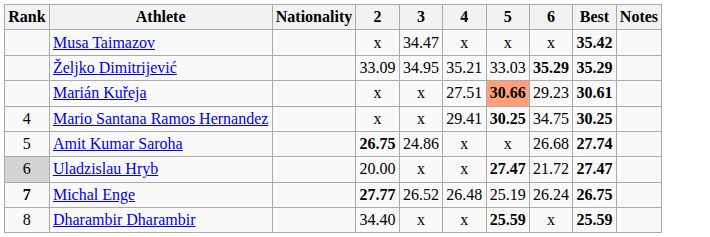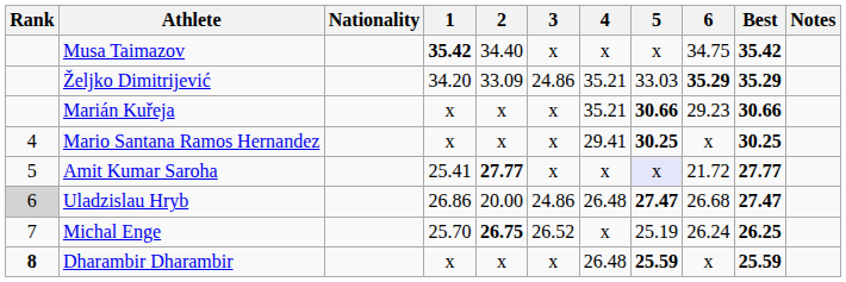+ column: 1 | 35.42 | 34.20 | x | x | 25.41 | 26.86 | 25.70 | x
Musa Taimazov | 2: x -> 34.40
Musa Taimazov | 3: 34.47 -> x
Musa Taimazov | 6: x -> 34.75
Željko Dimitrijević | 3: 34.95 -> 24.86
Marián Kuřeja | 4: 27.51 -> 35.21
Marián Kuřeja | 5: lightsalmon background -> no background
Marián Kuřeja | Best: 30.61 -> 30.66
Mario Santana Ramos Hernandez | 6: 34.75 -> x
Amit Kumar Saroha | 2: 26.75 -> 27.77
Amit Kumar Saroha | 3: 24.86 -> x
Amit Kumar Saroha | 5: no background -> lavender background
Amit Kumar Saroha | 6: 26.68 -> 21.72
Amit Kumar Saroha | Best: 27.74 -> 27.77
Uladzislau Hryb | 3: x -> 24.86
Uladzislau Hryb | 4: x -> 26.48
Uladzislau Hryb | 6: 21.72 -> 26.68
Michal Enge | Rank: bold -> normal
Michal Enge | 2: 27.77 -> 26.75
Michal Enge | 4: 26.48 -> x
Michal Enge | Best: 26.75 -> 26.25
Dharambir Dharambir | Rank: normal -> bold
Dharambir Dharambir | 2: 34.40 -> x
Dharambir Dharambir | 4: x -> 26.48
